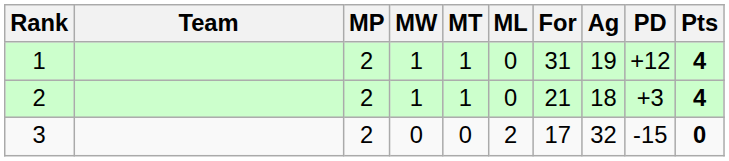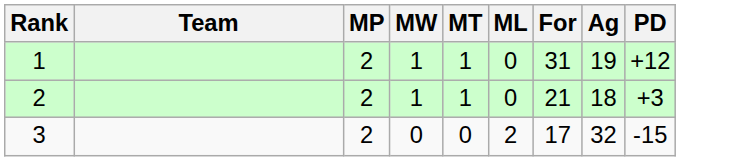- column: Pts | 4 | 4 | 0
